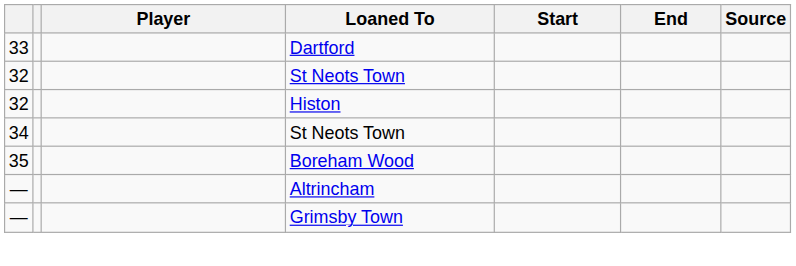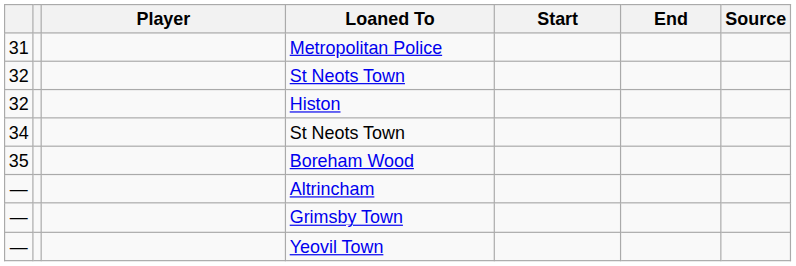+ row: 31 | Metropolitan Police
- row: 33 | Dartford
+ row: — | Yeovil Town
